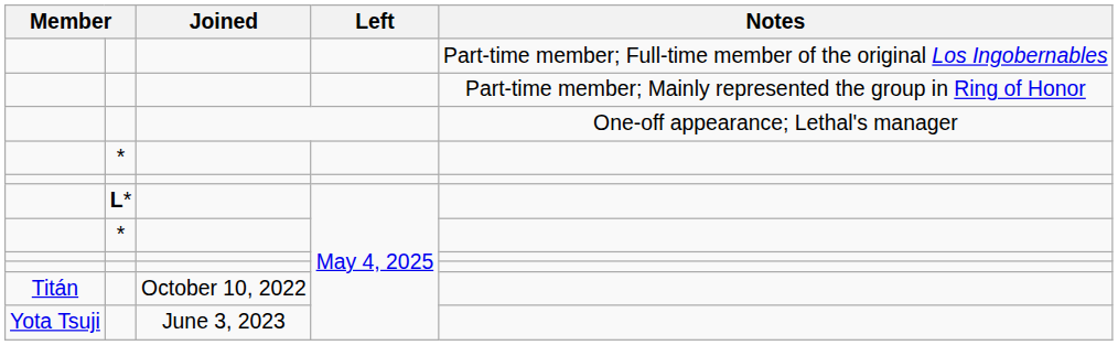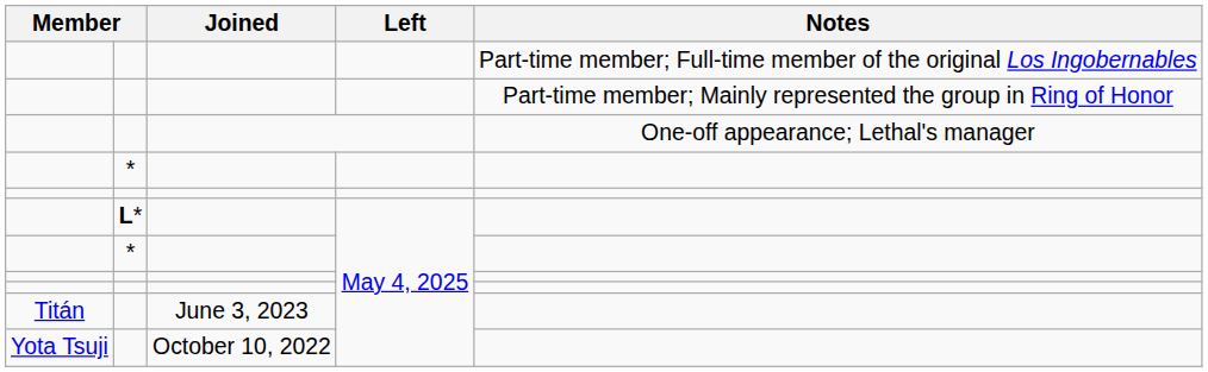Titán | Joined: October 10, 2022 -> June 3, 2023
Yota Tsuji | Joined: June 3, 2023 -> October 10, 2022
